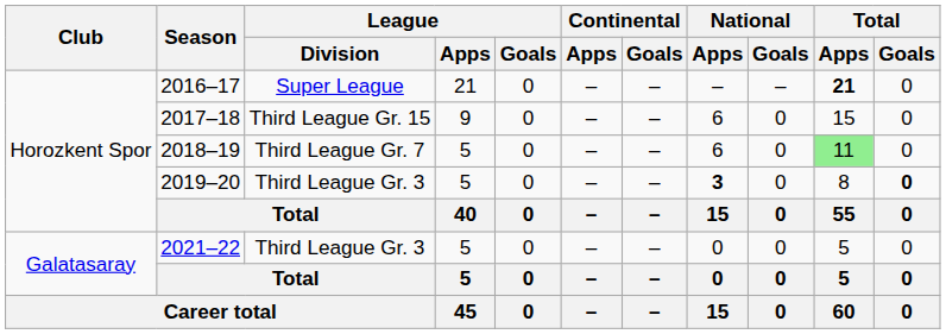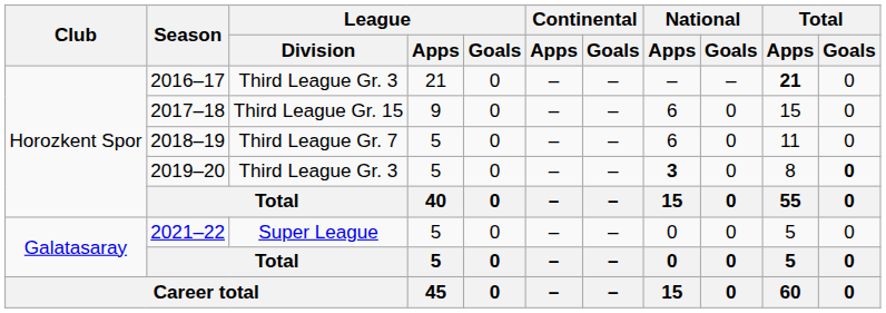2016–17 | League / Division: Super League -> Third League Gr. 3
2018–19 | Total / Apps: lightgreen background -> no background
2021–22 | League / Division: Third League Gr. 3 -> Super League
